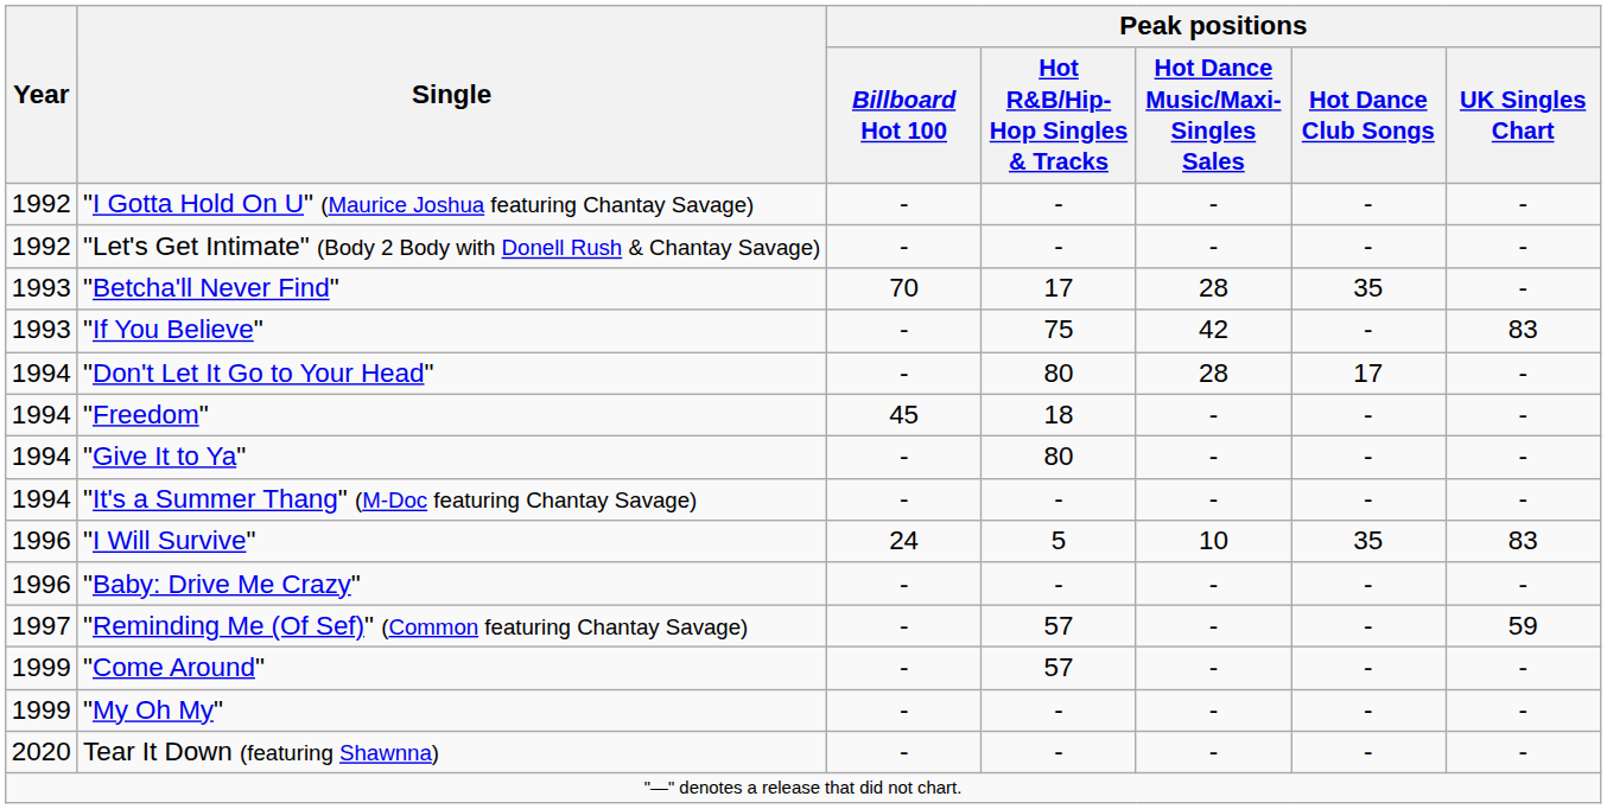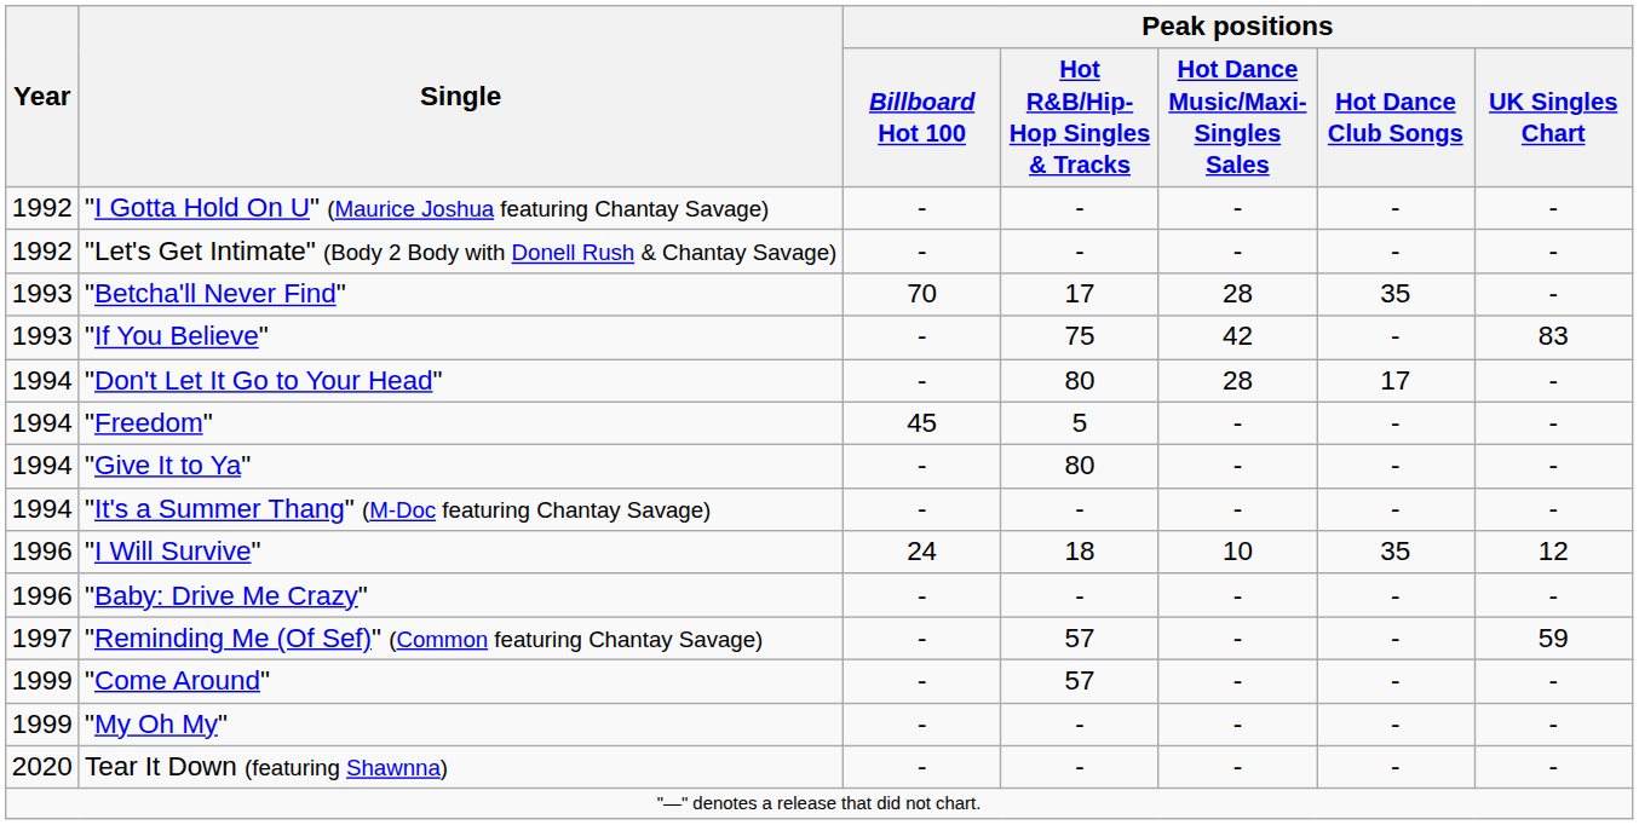"Freedom" | Peak positions / Hot R&B/Hip-Hop Singles & Tracks: 18 -> 5
"I Will Survive" | Peak positions / Hot R&B/Hip-Hop Singles & Tracks: 5 -> 18
"I Will Survive" | Peak positions / UK Singles Chart: 83 -> 12
